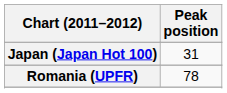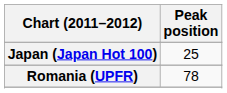Japan (Japan Hot 100) | Peak position: 31 -> 25
